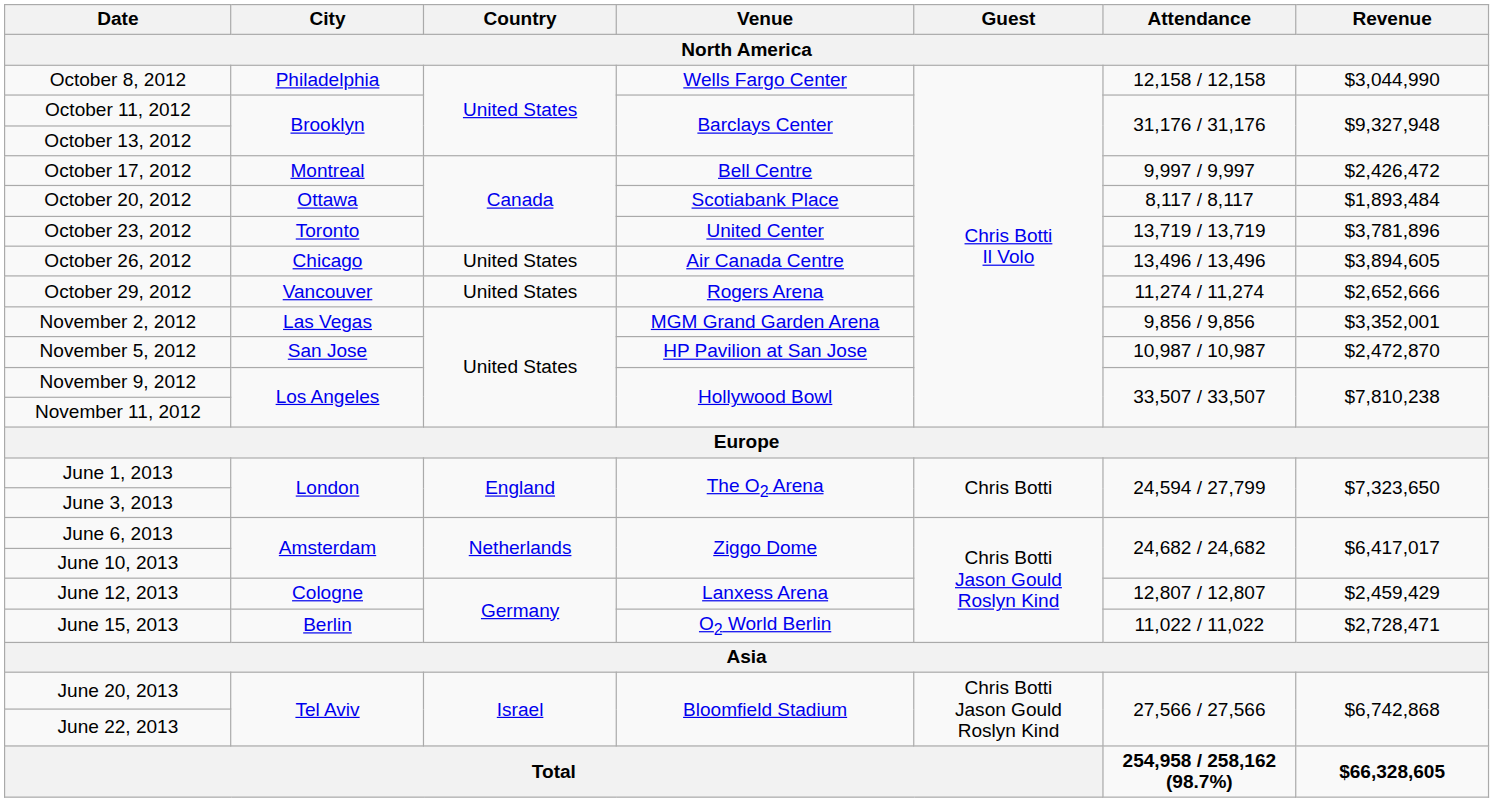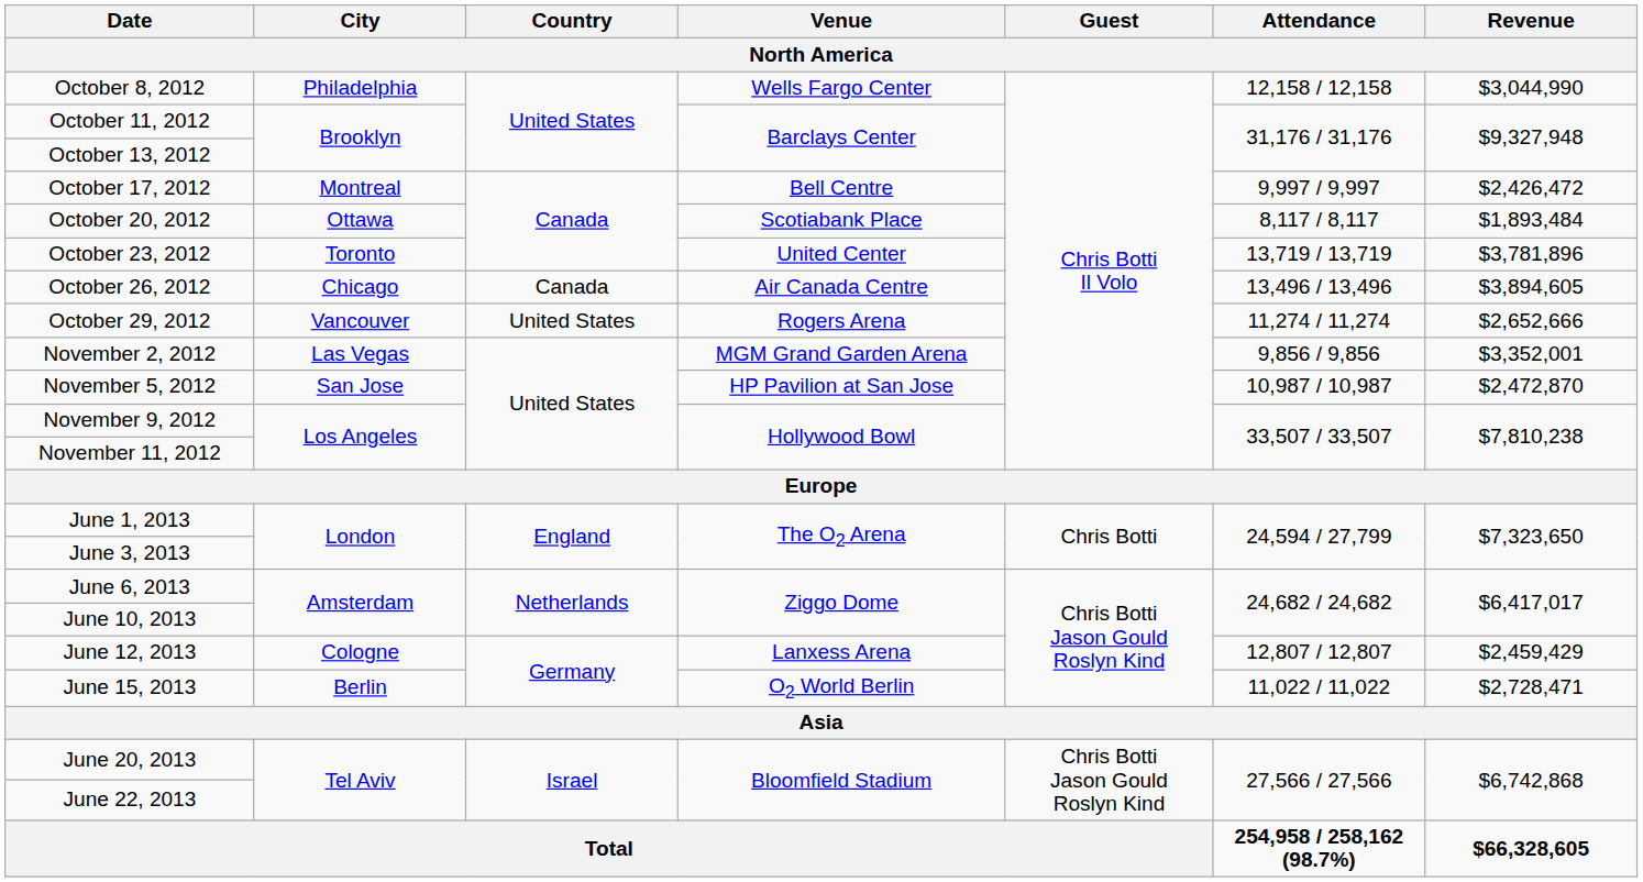October 26, 2012 | Country: United States -> Canada
